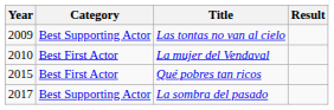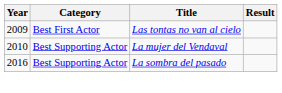Las tontas no van al cielo | Category: Best Supporting Actor -> Best First Actor
La mujer del Vendaval | Category: Best First Actor -> Best Supporting Actor
- row: 2015 | Best First Actor | Qué pobres tan ricos
La sombra del pasado | Year: 2017 -> 2016
